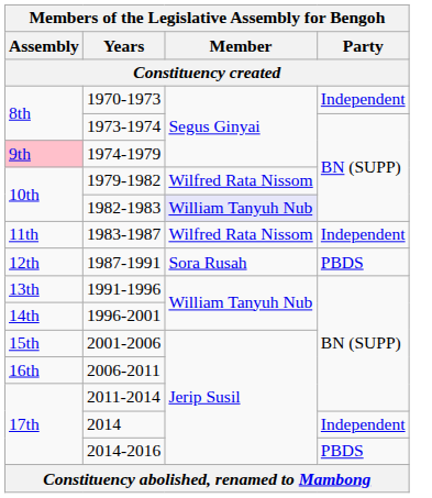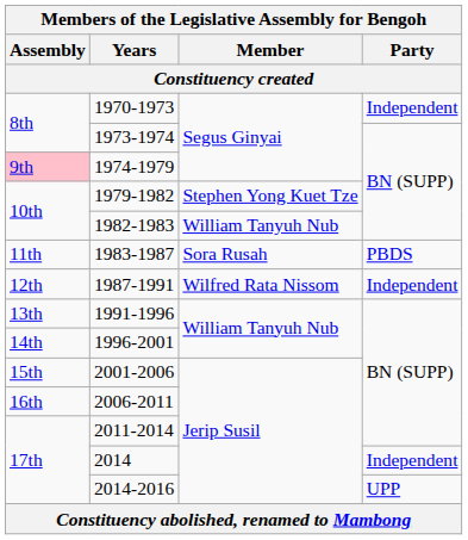1979-1982 | Member / Constituency created: Wilfred Rata Nissom -> Stephen Yong Kuet Tze
1982-1983 | Member / Constituency created: lavender background -> no background
1983-1987 | Member / Constituency created: Wilfred Rata Nissom -> Sora Rusah
1983-1987 | Party / Constituency created: Independent -> PBDS
1987-1991 | Member / Constituency created: Sora Rusah -> Wilfred Rata Nissom
1987-1991 | Party / Constituency created: PBDS -> Independent
2014-2016 | Party / Constituency created: PBDS -> UPP
